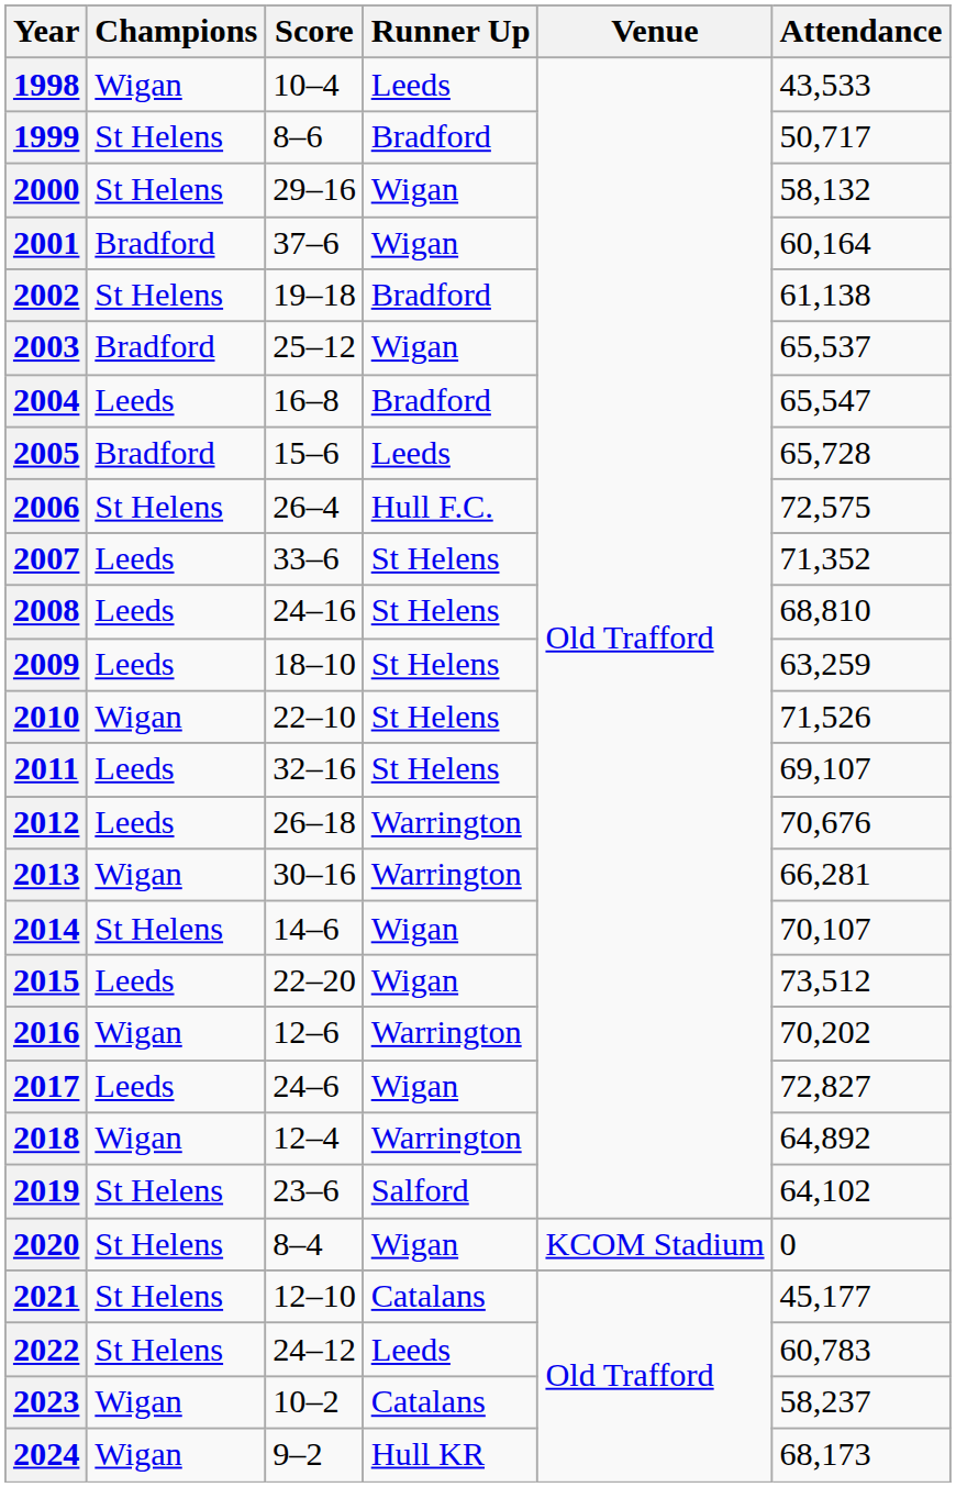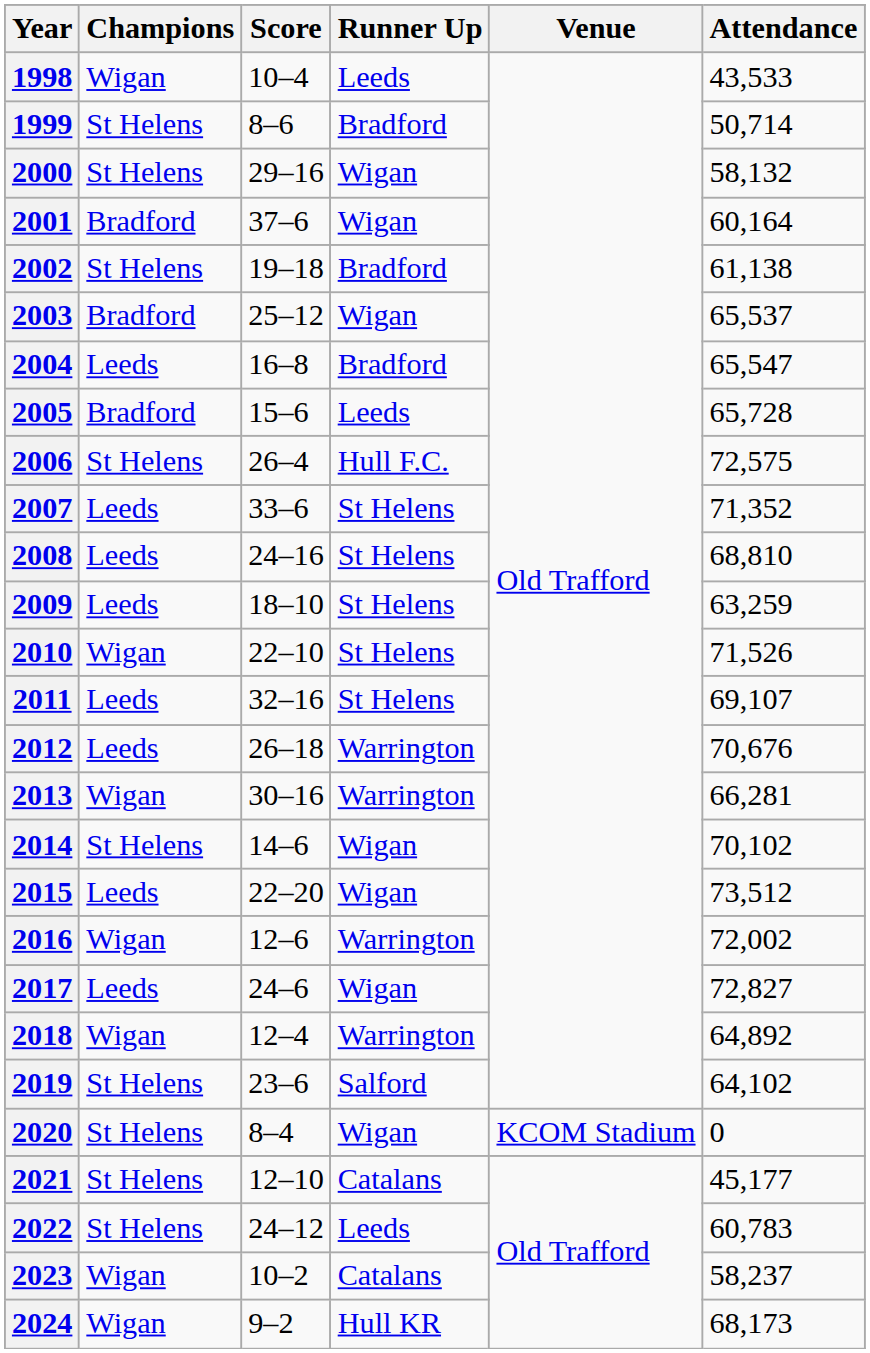1999 | Attendance: 50,717 -> 50,714
2014 | Attendance: 70,107 -> 70,102
2016 | Attendance: 70,202 -> 72,002
